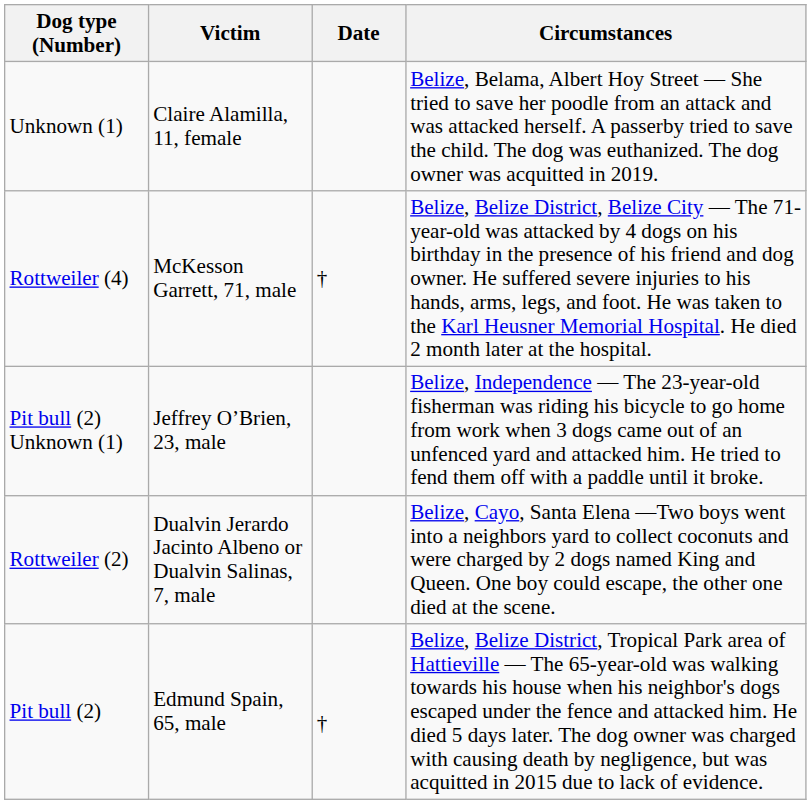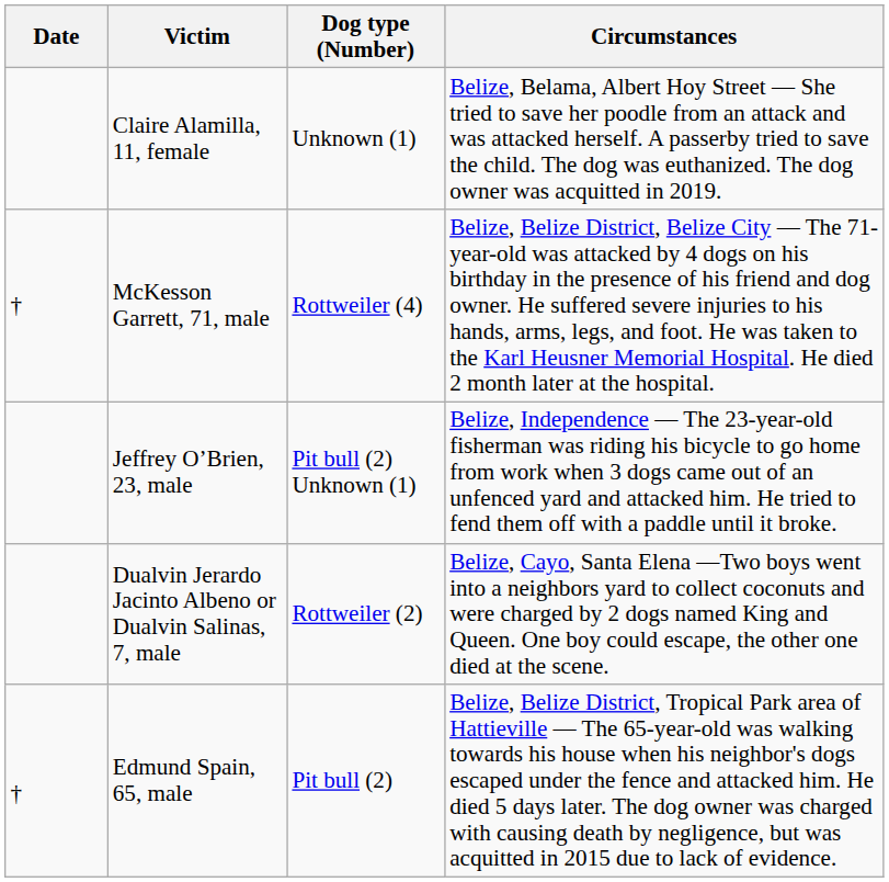columns swapped: Date <-> Dog type (Number)
